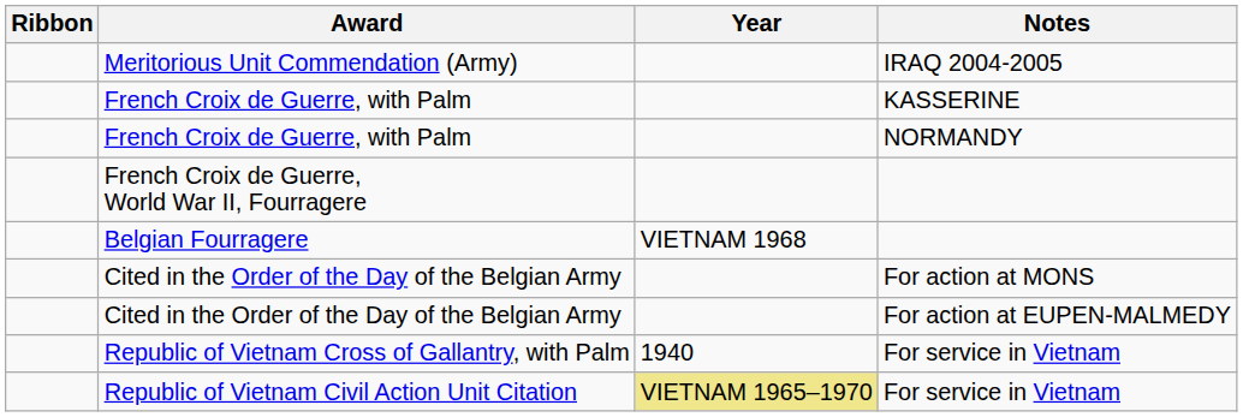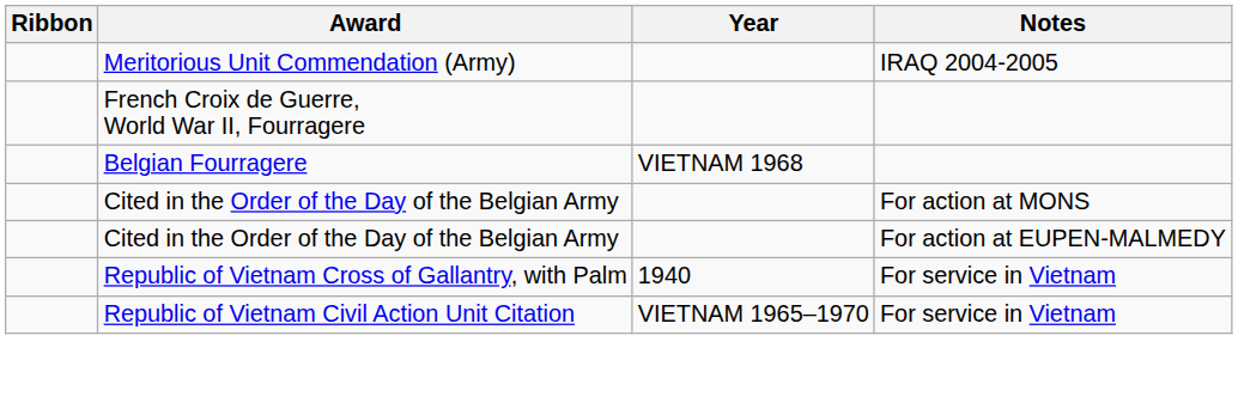- row: French Croix de Guerre, with Palm | KASSERINE
- row: French Croix de Guerre, with Palm | NORMANDY
Republic of Vietnam Civil Action Unit Citation | Year: khaki background -> no background
